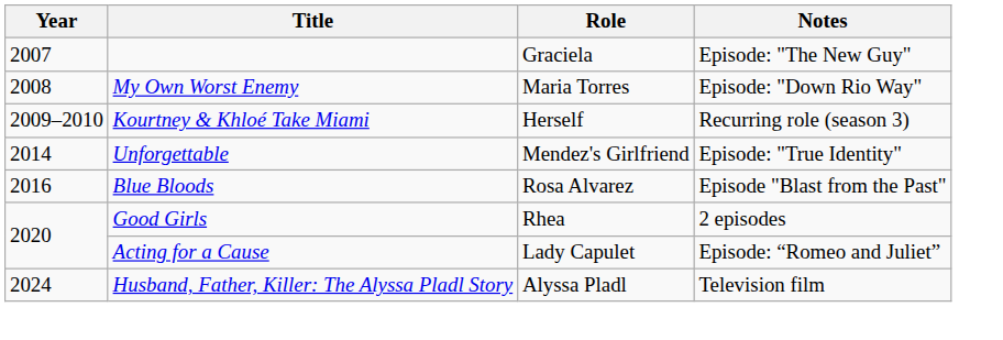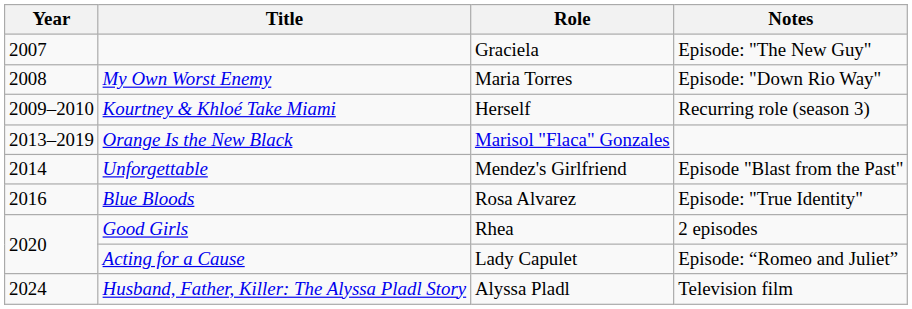+ row: 2013–2019 | Orange Is the New Black | Marisol "Flaca" Gonzales
Unforgettable | Notes: Episode: "True Identity" -> Episode "Blast from the Past"
Blue Bloods | Notes: Episode "Blast from the Past" -> Episode: "True Identity"
